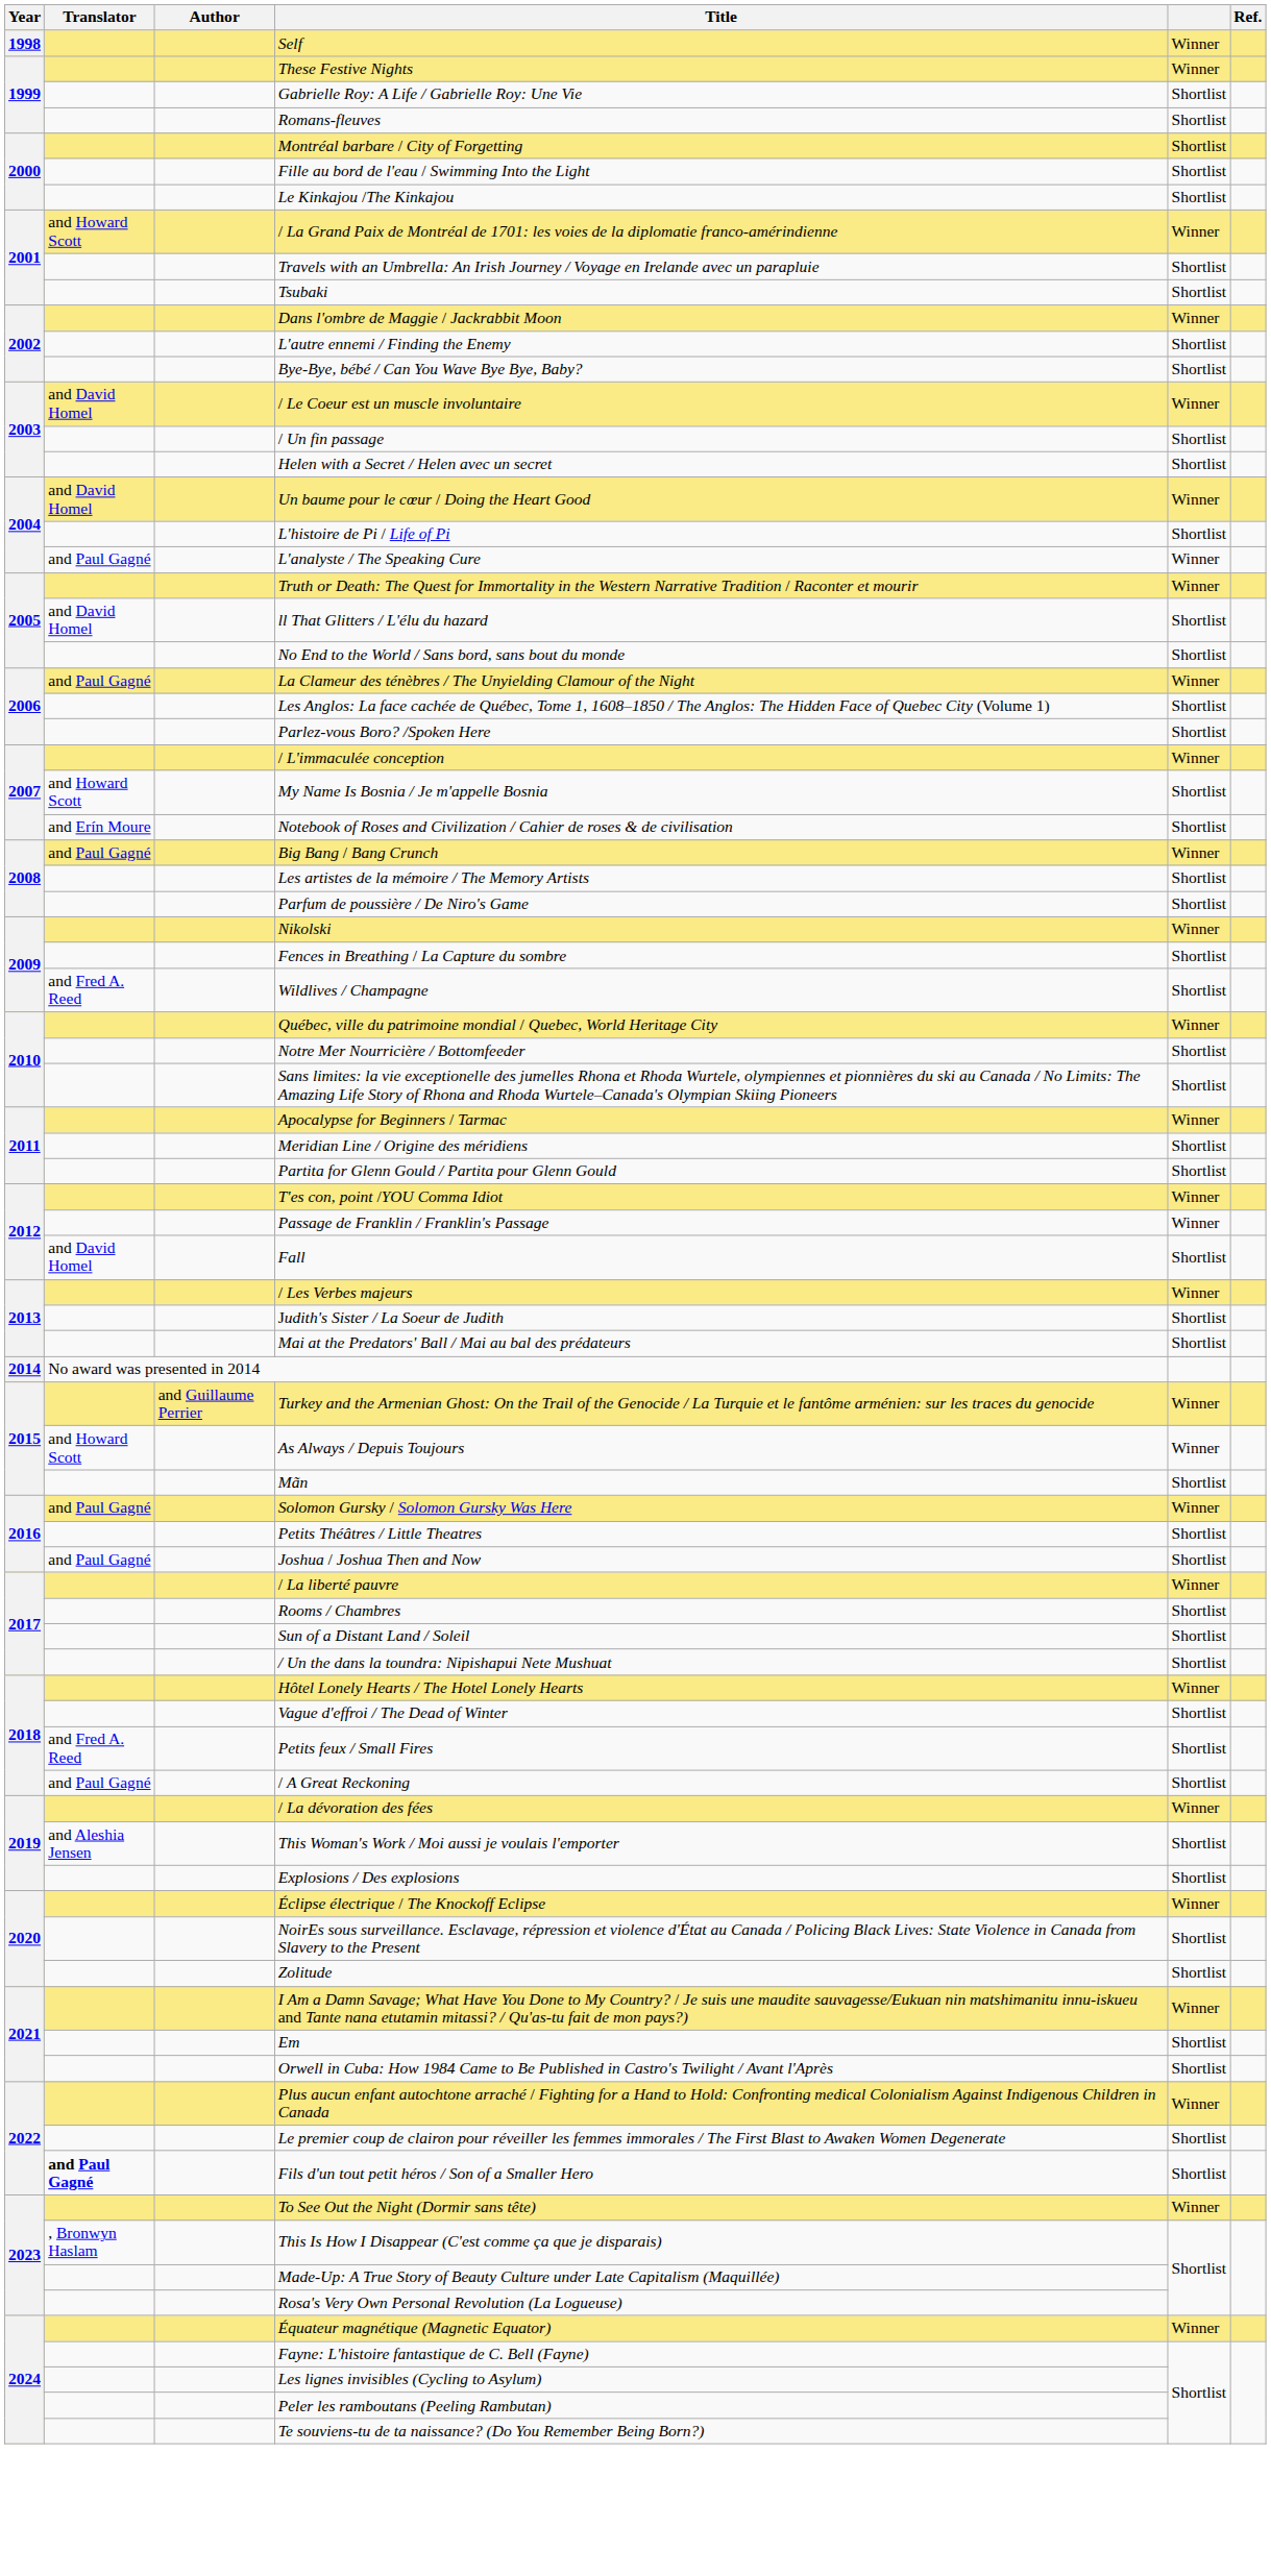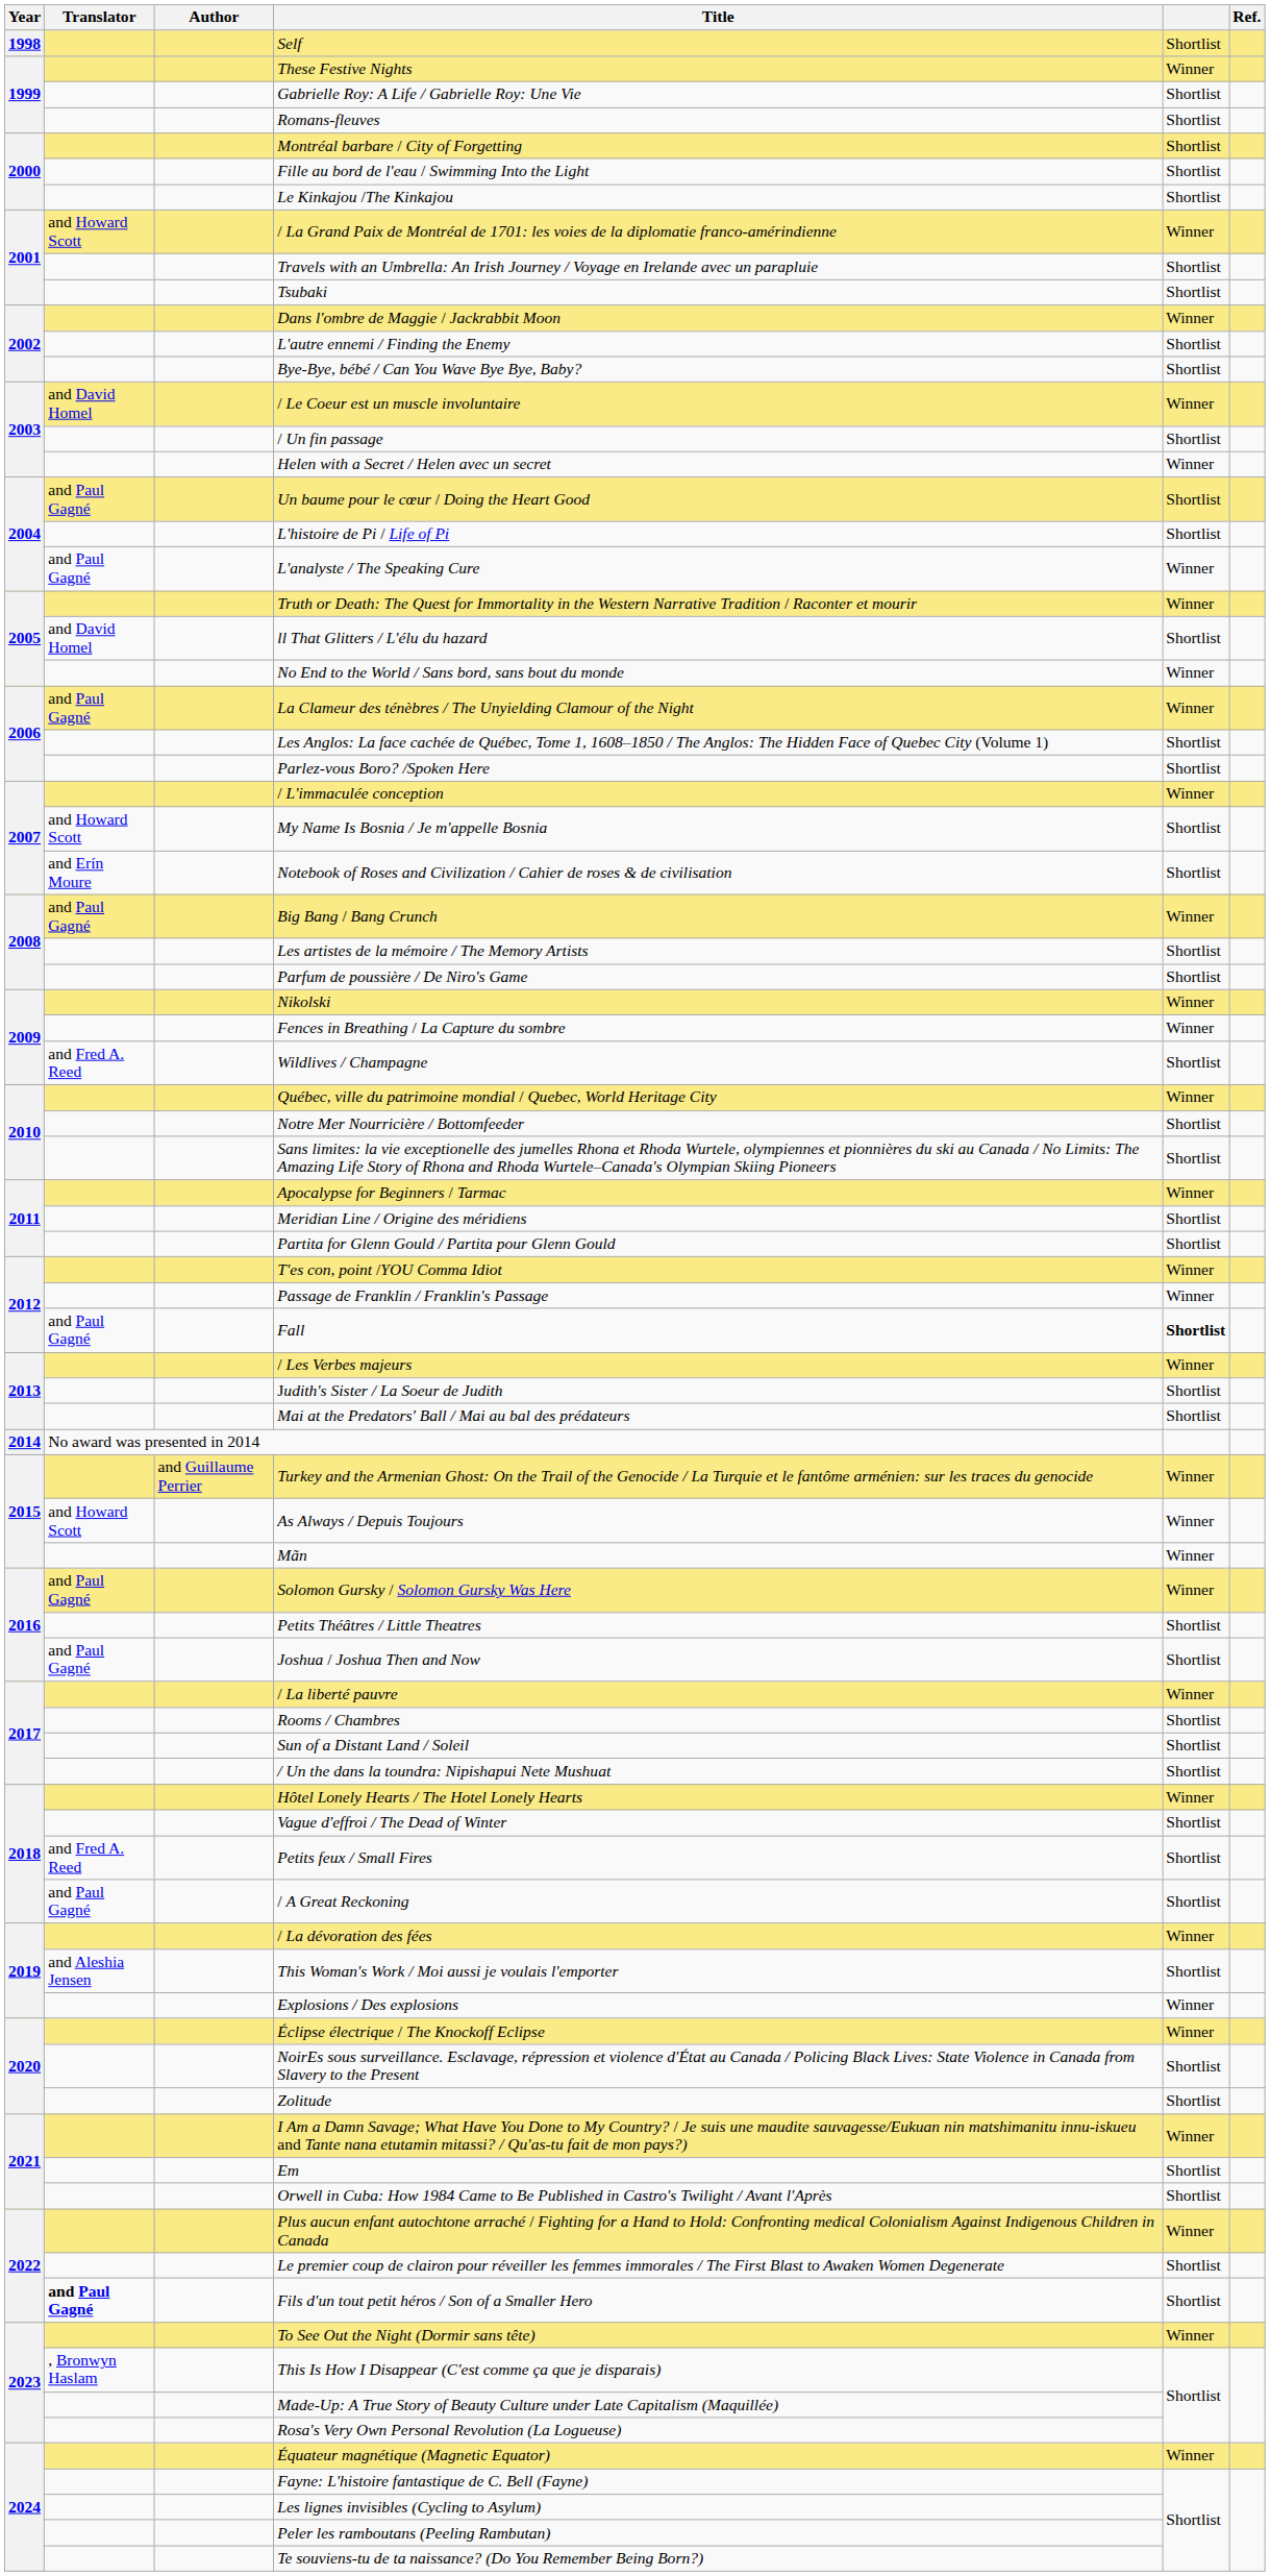Self | column 5: Winner -> Shortlist
Helen with a Secret / Helen avec un secret | column 5: Shortlist -> Winner
Un baume pour le cœur / Doing the Heart Good | Translator: and David Homel -> and Paul Gagné
Un baume pour le cœur / Doing the Heart Good | column 5: Winner -> Shortlist
No End to the World / Sans bord, sans bout du monde | column 5: Shortlist -> Winner
Fences in Breathing / La Capture du sombre | column 5: Shortlist -> Winner
Fall | Translator: and David Homel -> and Paul Gagné
Fall | column 5: normal -> bold
Mãn | column 5: Shortlist -> Winner
Explosions / Des explosions | column 5: Shortlist -> Winner
